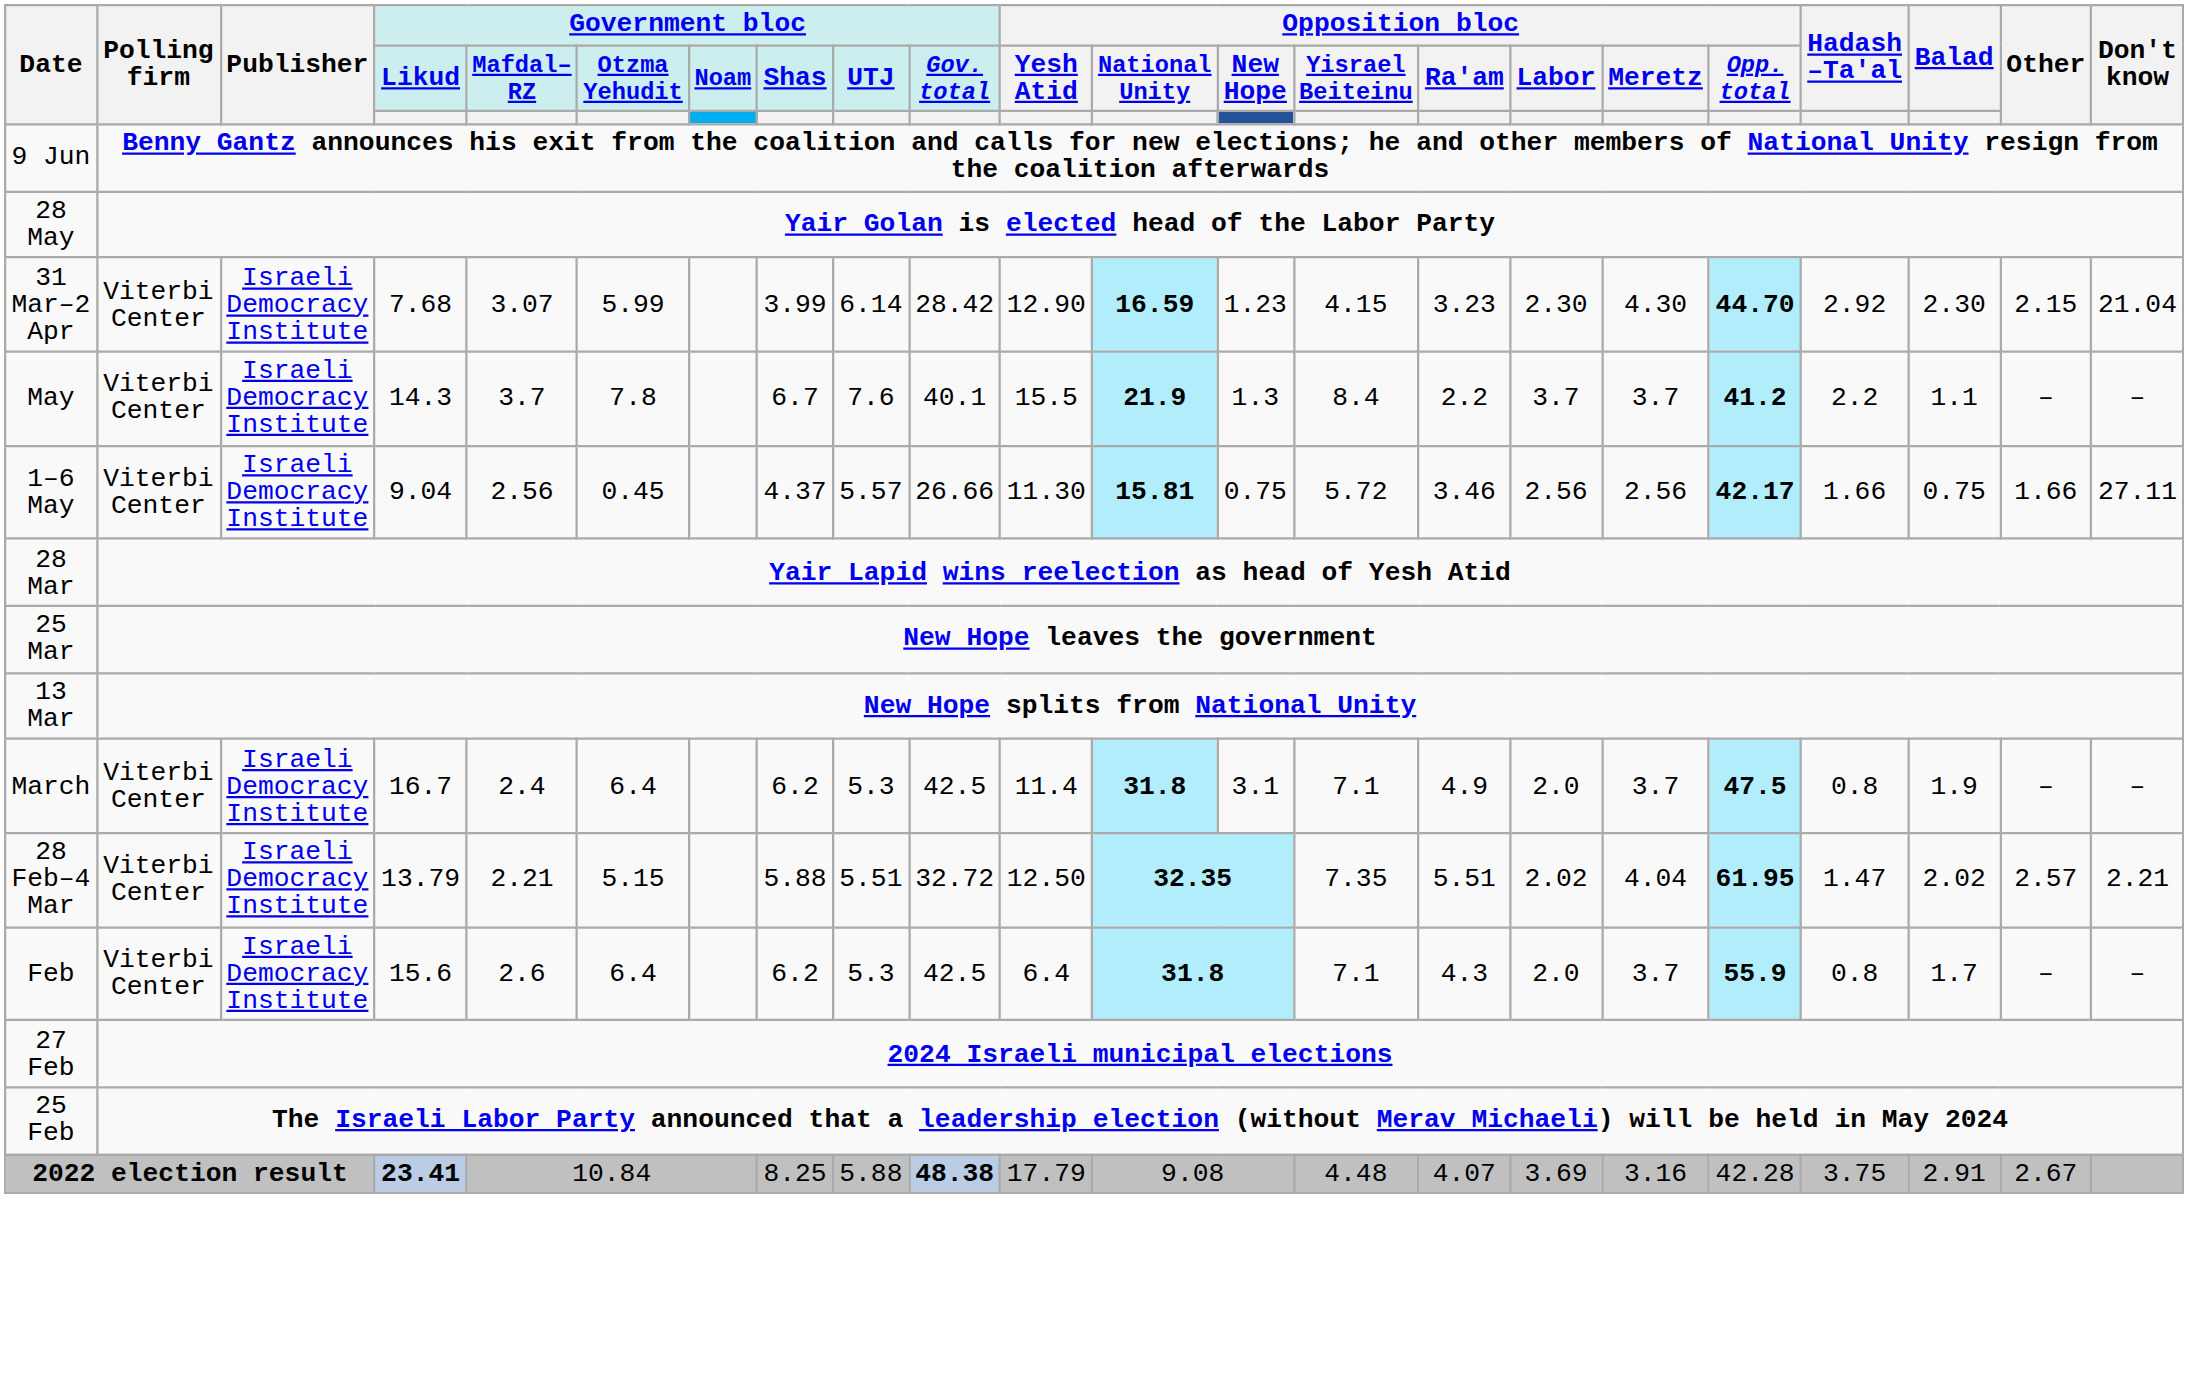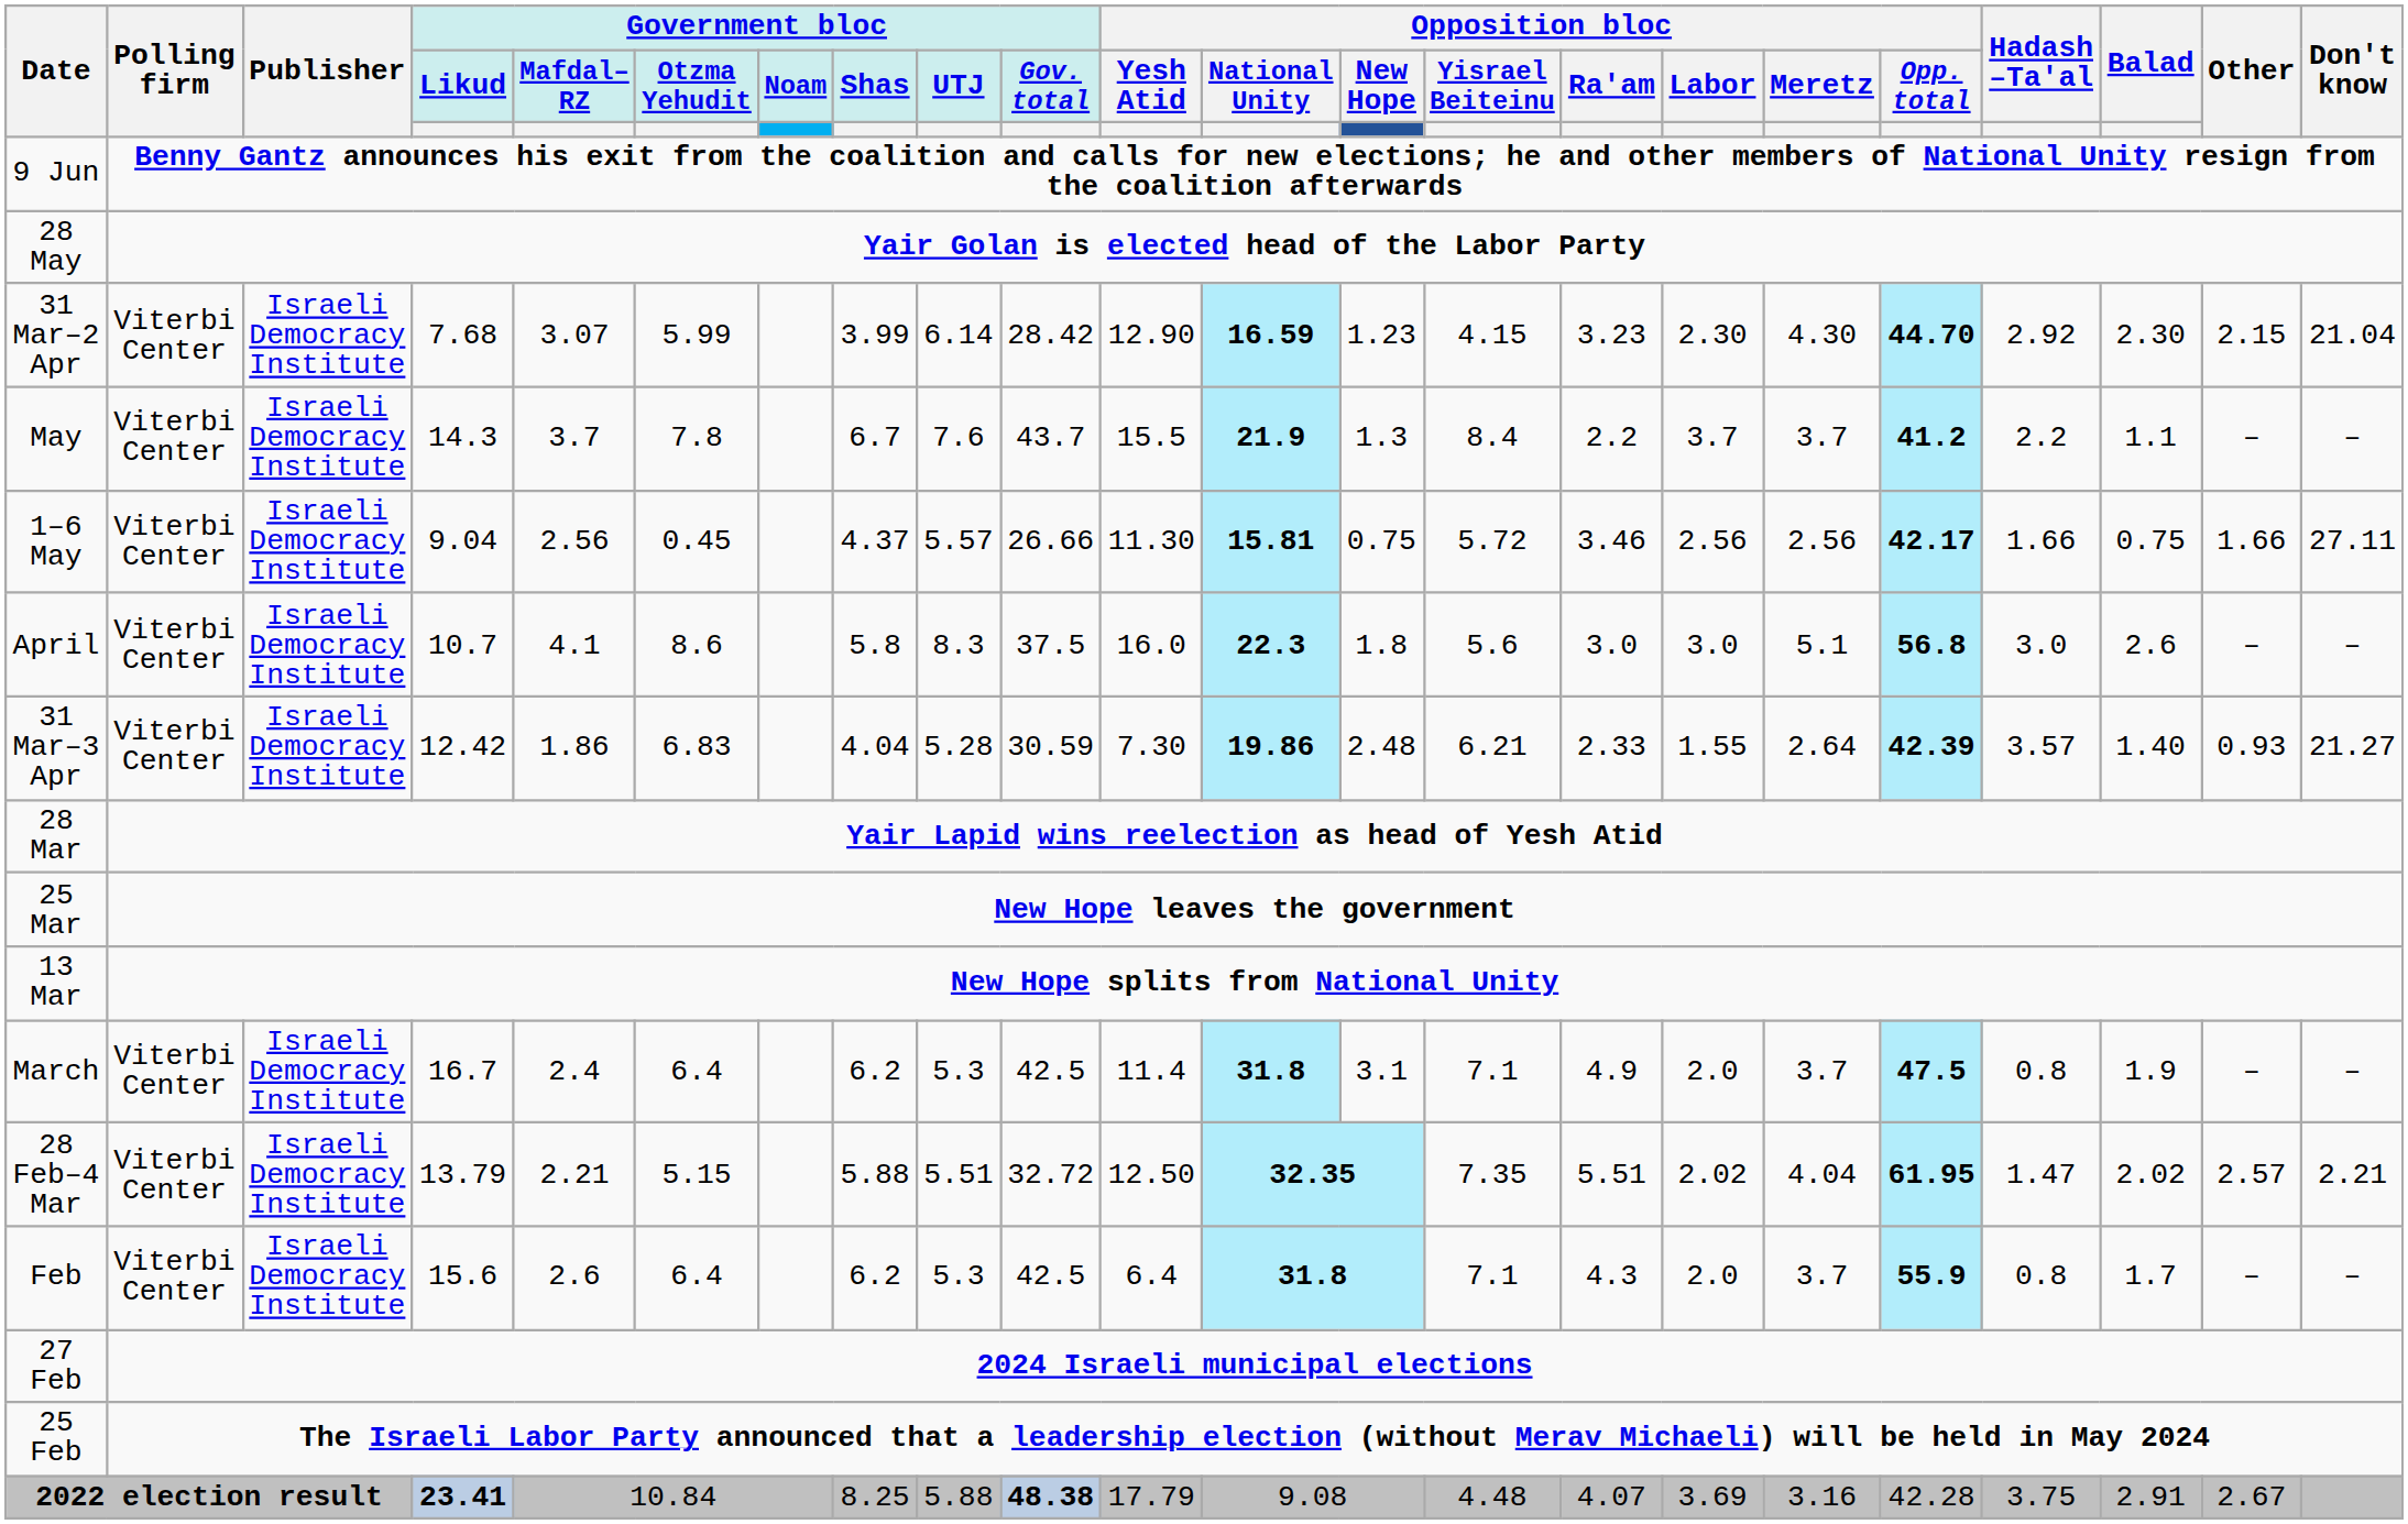May | Government bloc / Gov. total: 40.1 -> 43.7
+ row: April | Viterbi Center | Israeli Democracy Institute | 10.7 | 4.1 | 8.6 | 5.8 | 8.3 | 37.5 | 16.0 | 22.3 | 1.8 | 5.6 | 3.0 | 3.0 | 5.1 | 56.8 | 3.0 | 2.6 | – | –
+ row: 31 Mar–3 Apr | Viterbi Center | Israeli Democracy Institute | 12.42 | 1.86 | 6.83 | 4.04 | 5.28 | 30.59 | 7.30 | 19.86 | 2.48 | 6.21 | 2.33 | 1.55 | 2.64 | 42.39 | 3.57 | 1.40 | 0.93 | 21.27
